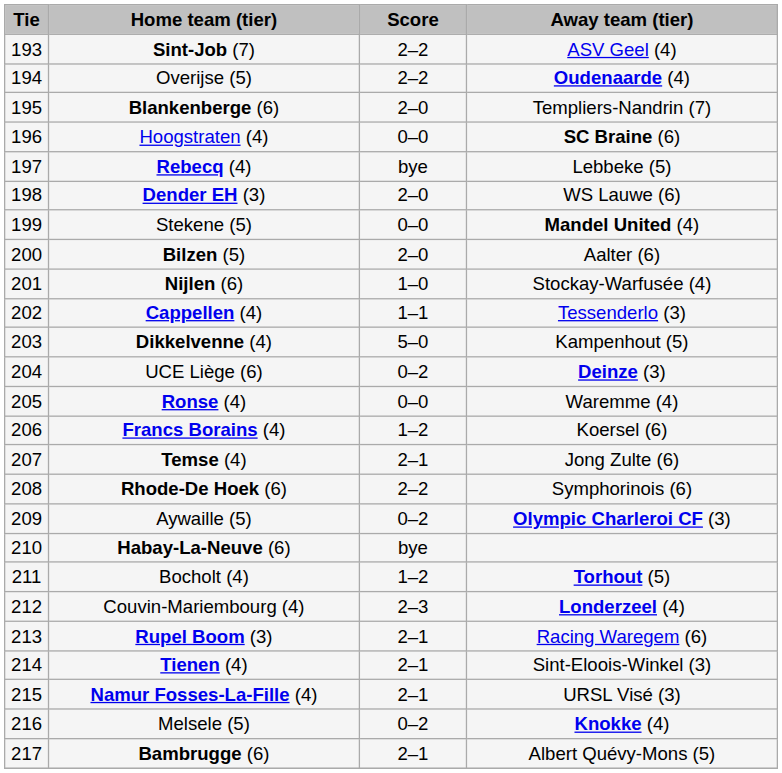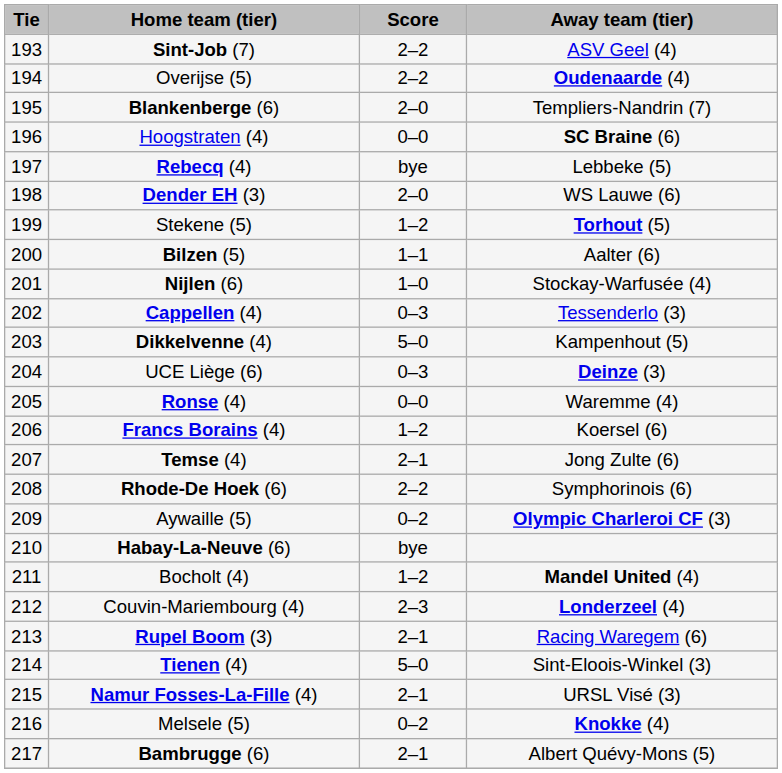Stekene (5) | Score: 0–0 -> 1–2
Stekene (5) | Away team (tier): Mandel United (4) -> Torhout (5)
Bilzen (5) | Score: 2–0 -> 1–1
Cappellen (4) | Score: 1–1 -> 0–3
UCE Liège (6) | Score: 0–2 -> 0–3
Bocholt (4) | Away team (tier): Torhout (5) -> Mandel United (4)
Tienen (4) | Score: 2–1 -> 5–0
